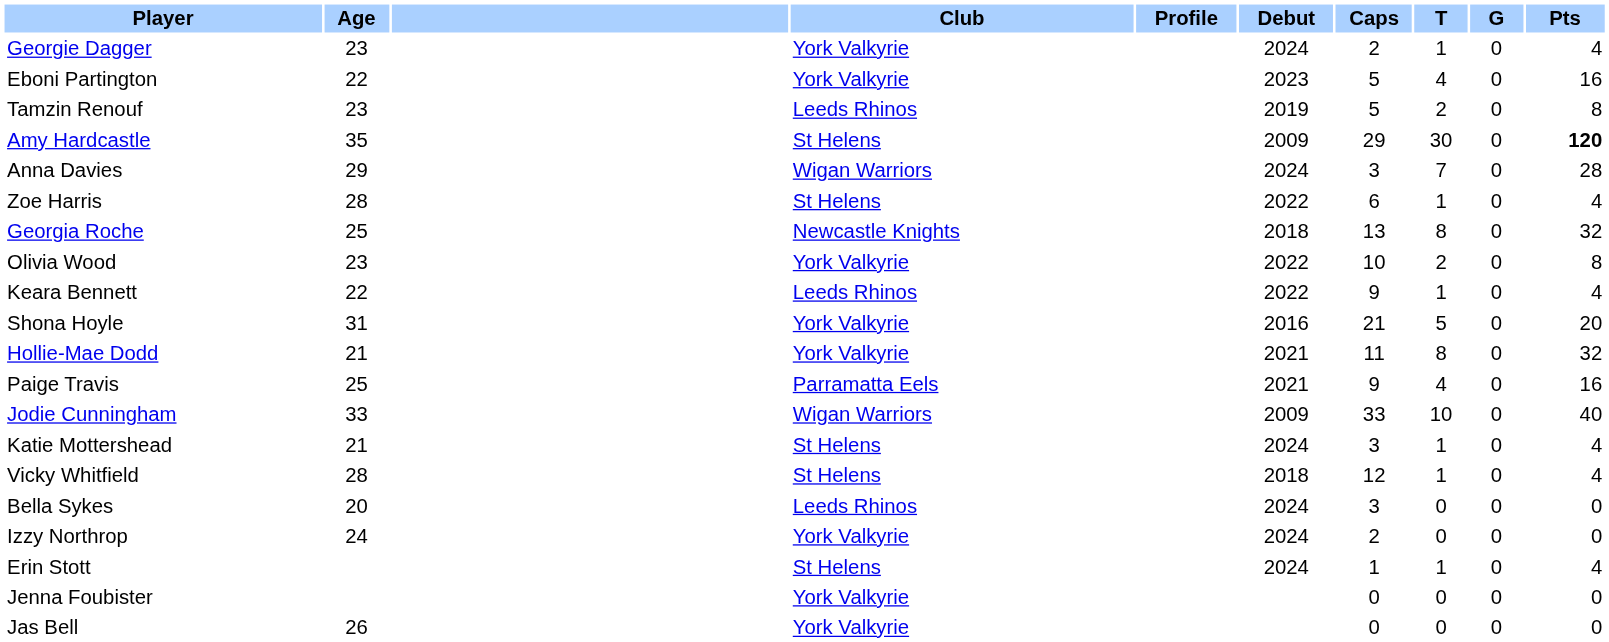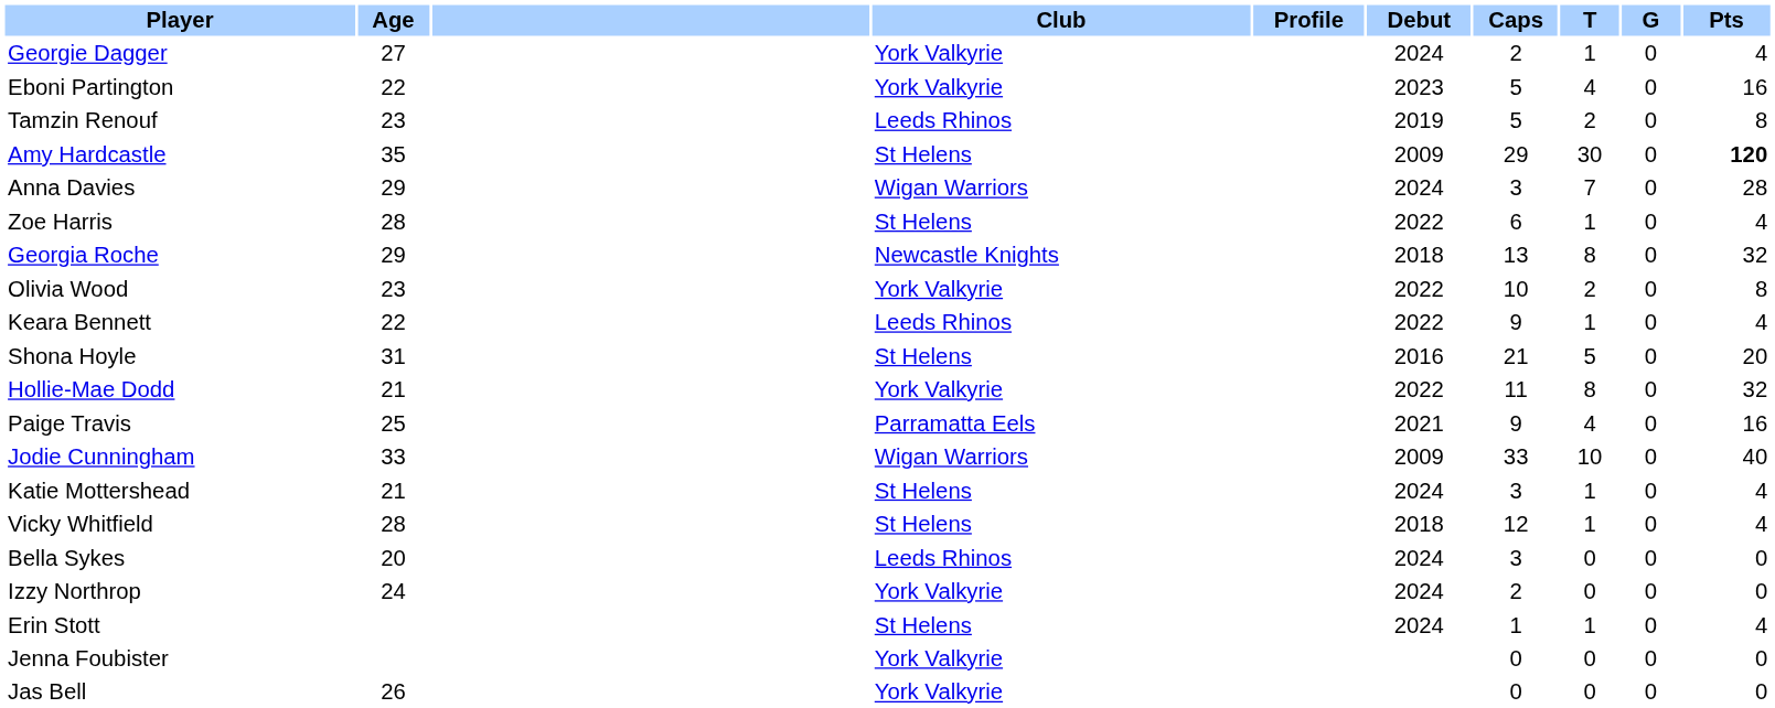Georgie Dagger | Age: 23 -> 27
Georgia Roche | Age: 25 -> 29
Shona Hoyle | Club: York Valkyrie -> St Helens
Hollie-Mae Dodd | Debut: 2021 -> 2022
